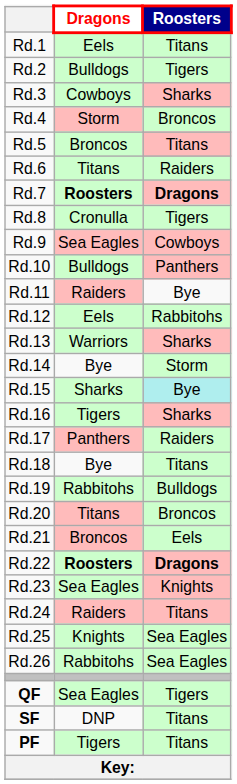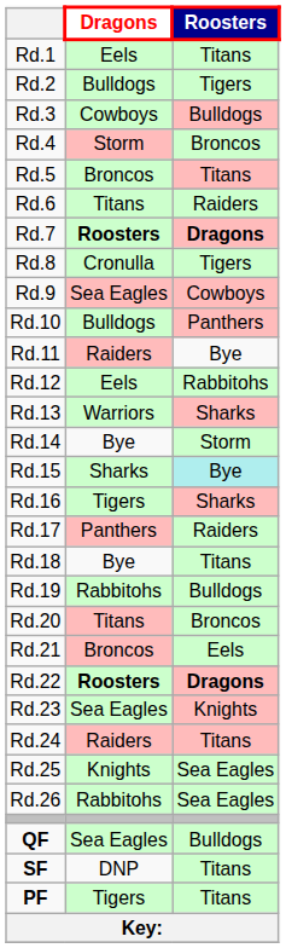Rd.3 | Roosters: Sharks -> Bulldogs
QF | Roosters: Tigers -> Bulldogs
